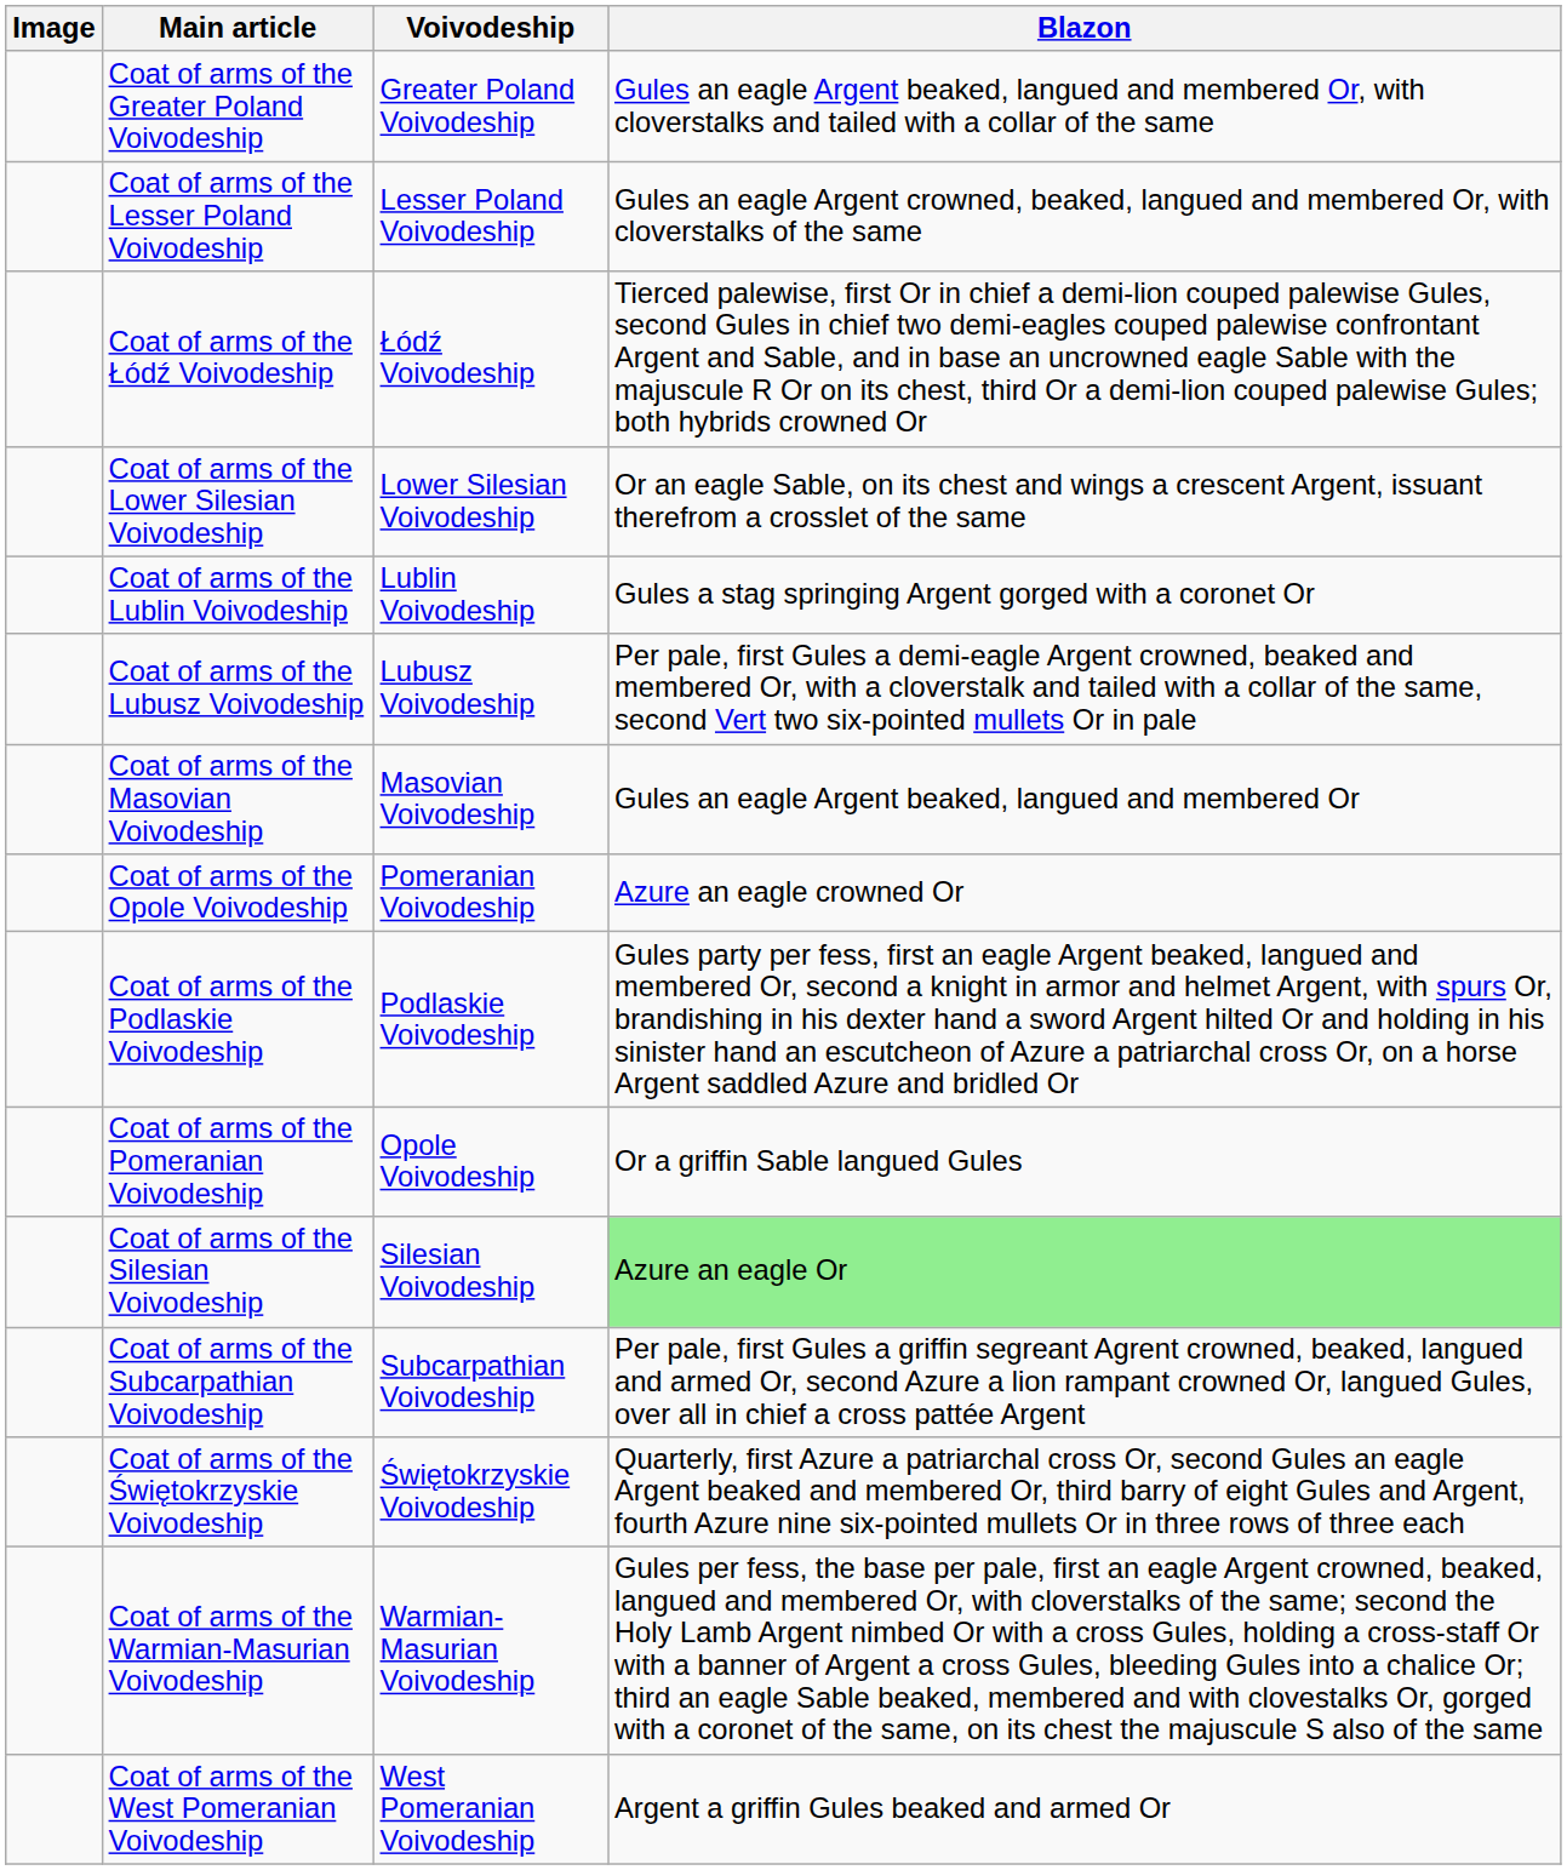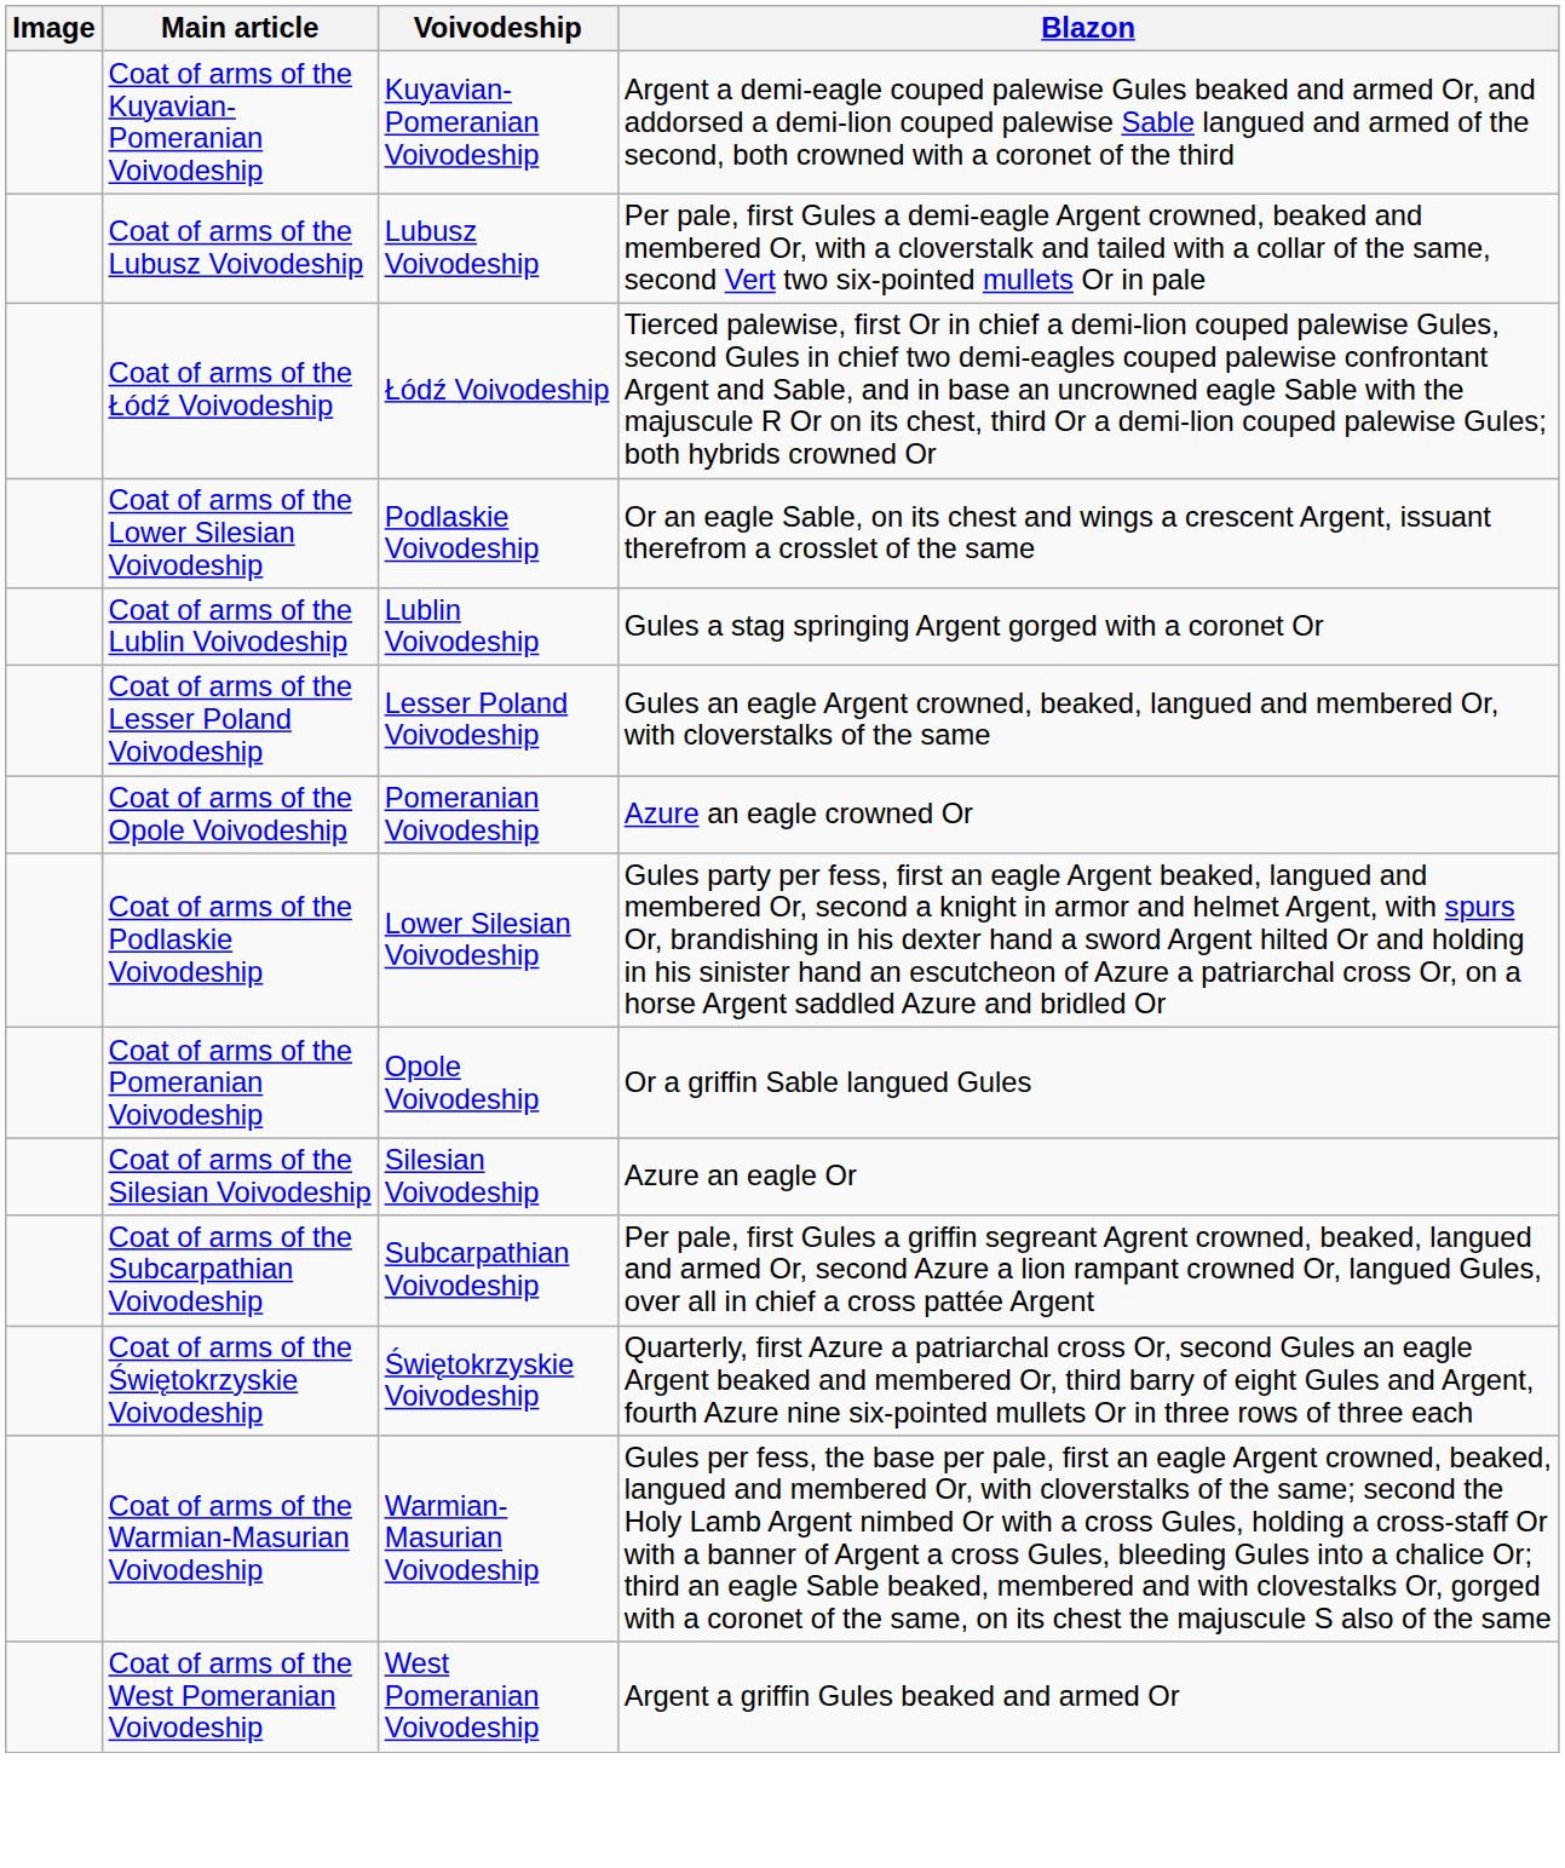- row: Coat of arms of the Greater Poland Voivodeship | Greater Poland Voivodeship | Gules an eagle Argent beaked, langued and membered Or, with cloverstalks and tailed with a collar of the same
+ row: Coat of arms of the Kuyavian-Pomeranian Voivodeship | Kuyavian-Pomeranian Voivodeship | Argent a demi-eagle couped palewise Gules beaked and armed Or, and addorsed a demi-lion couped palewise Sable langued and armed of the second, both crowned with a coronet of the third
rows swapped: Coat of arms of the Lesser Poland Voivodeship <-> Coat of arms of the Lubusz Voivodeship
Coat of arms of the Lower Silesian Voivodeship | Voivodeship: Lower Silesian Voivodeship -> Podlaskie Voivodeship
- row: Coat of arms of the Masovian Voivodeship | Masovian Voivodeship | Gules an eagle Argent beaked, langued and membered Or
Coat of arms of the Podlaskie Voivodeship | Voivodeship: Podlaskie Voivodeship -> Lower Silesian Voivodeship
Coat of arms of the Silesian Voivodeship | Blazon: lightgreen background -> no background
